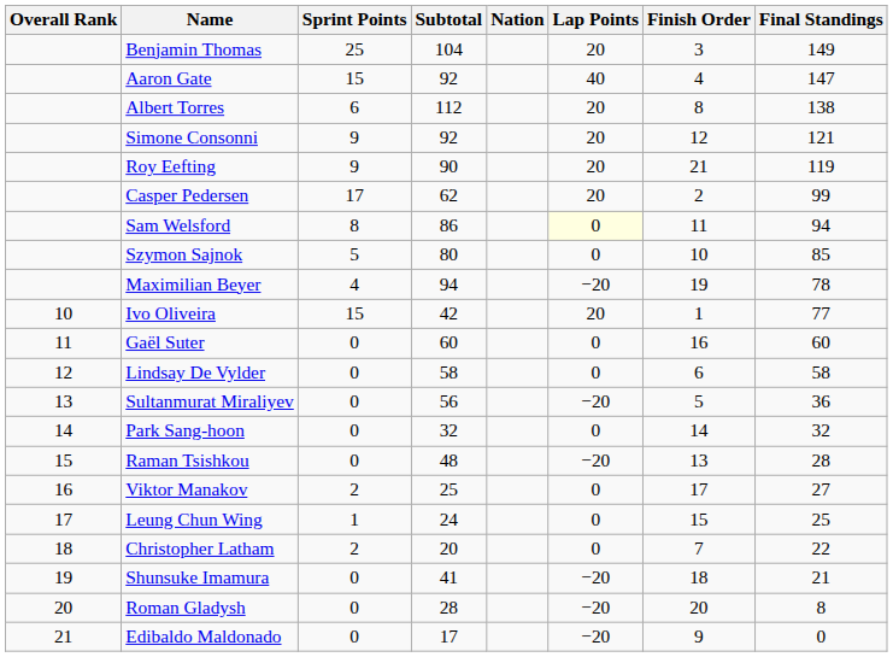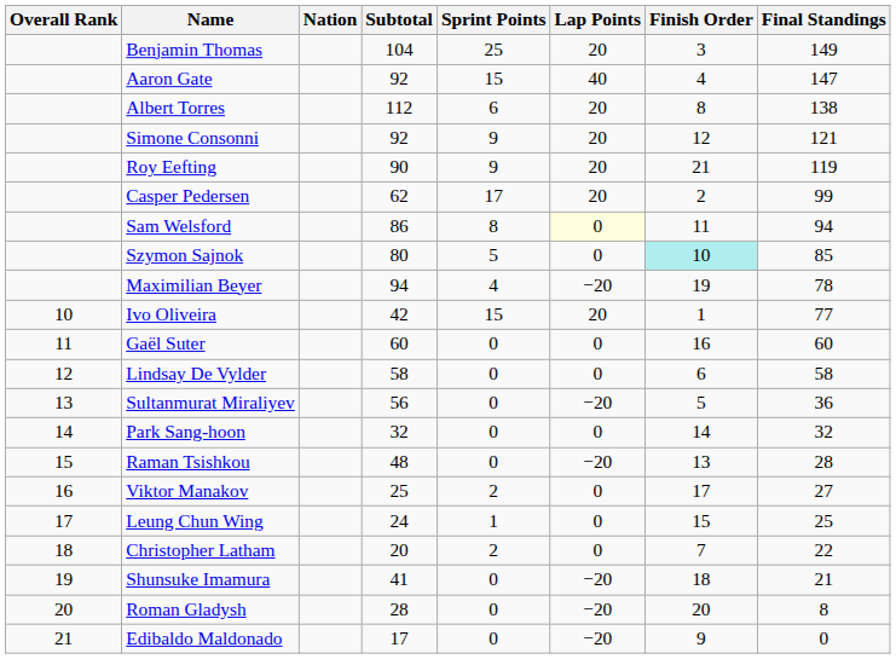columns swapped: Nation <-> Sprint Points
Szymon Sajnok | Finish Order: no background -> paleturquoise background
